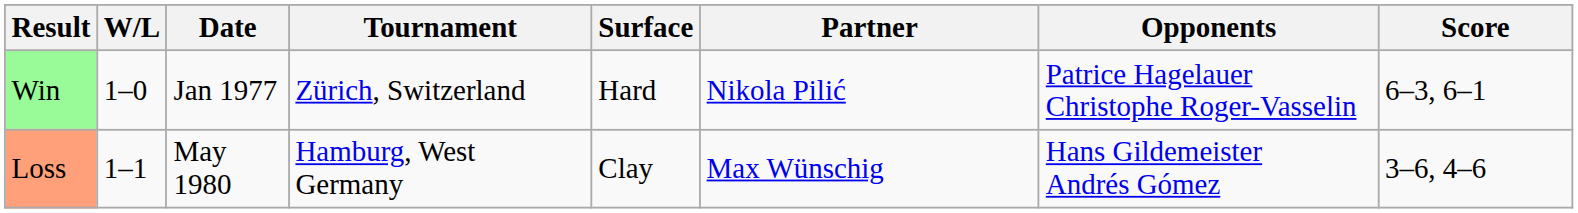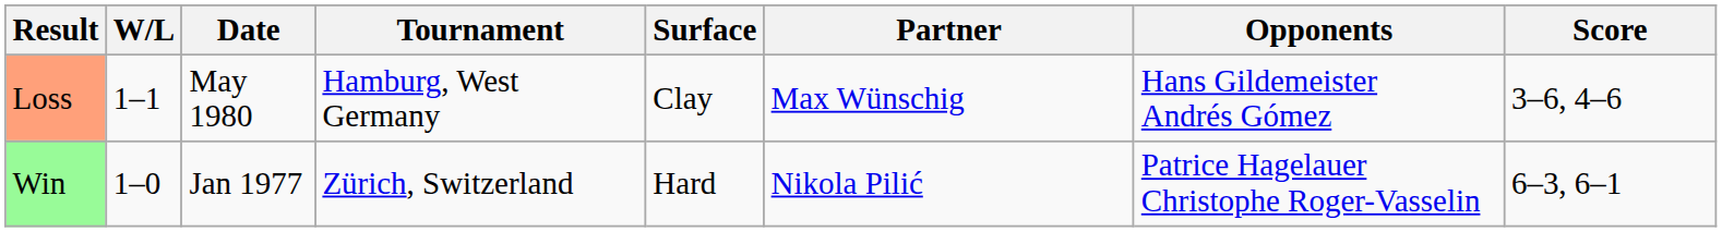rows swapped: Win <-> Loss
